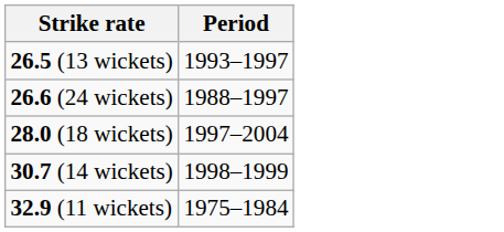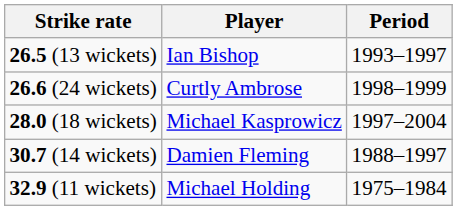+ column: Player | Ian Bishop | Curtly Ambrose | Michael Kasprowicz | Damien Fleming | Michael Holding
26.6 (24 wickets) | Period: 1988–1997 -> 1998–1999
30.7 (14 wickets) | Period: 1998–1999 -> 1988–1997
